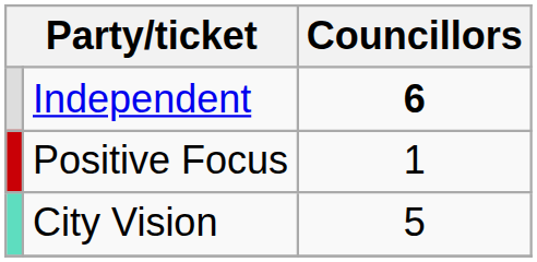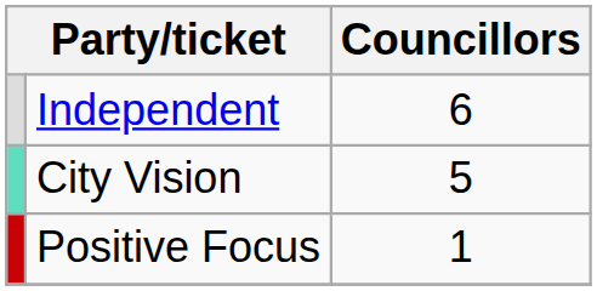Independent | Councillors: bold -> normal
rows swapped: City Vision <-> Positive Focus
